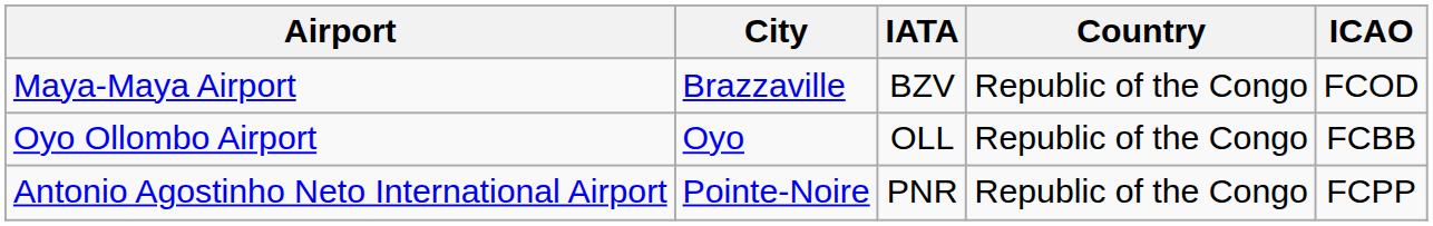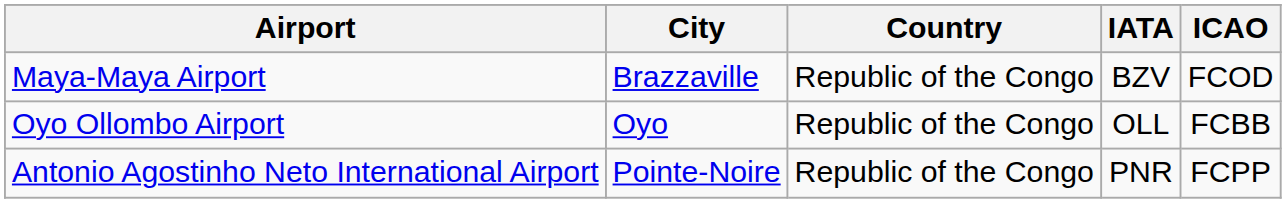columns swapped: Country <-> IATA
